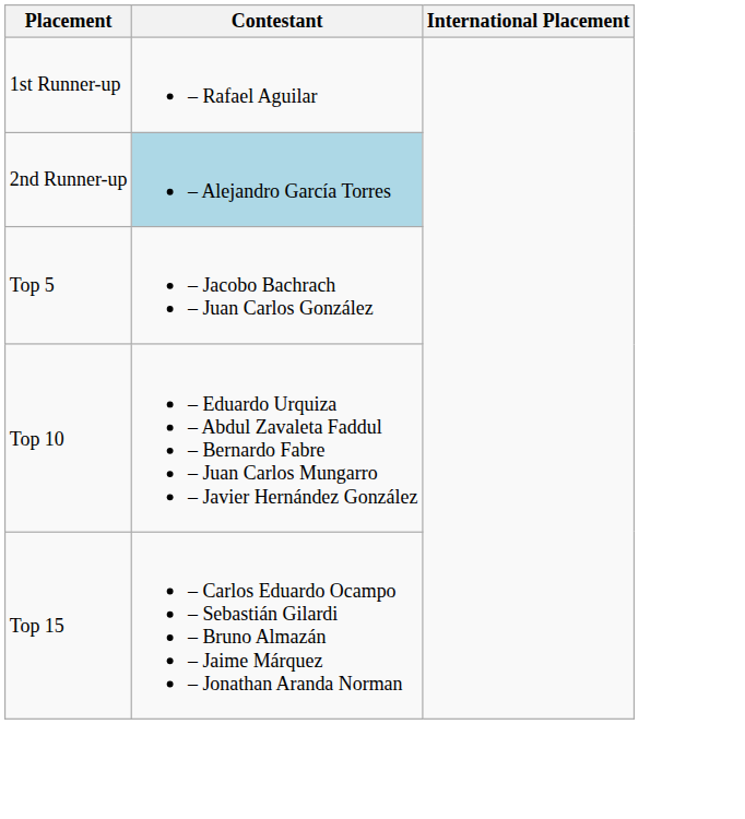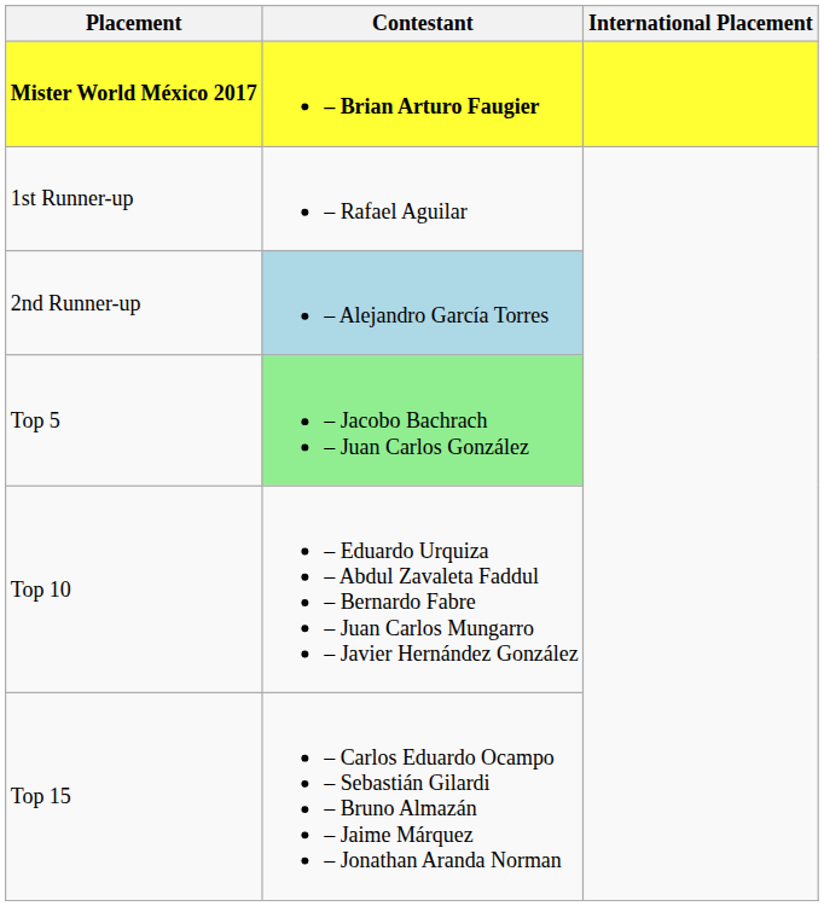+ row: Mister World México 2017 | – Brian Arturo Faugier
Top 5 | Contestant: no background -> lightgreen background
